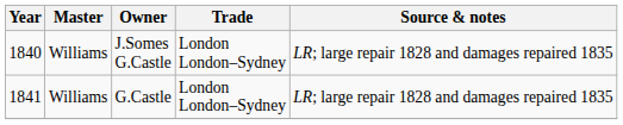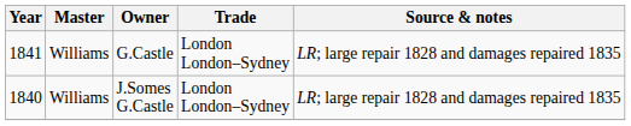rows swapped: J.Somes G.Castle <-> G.Castle
